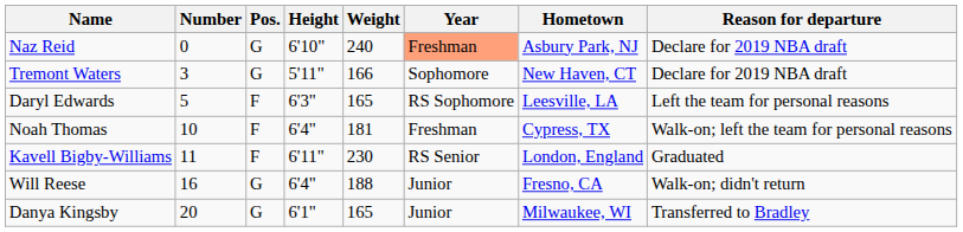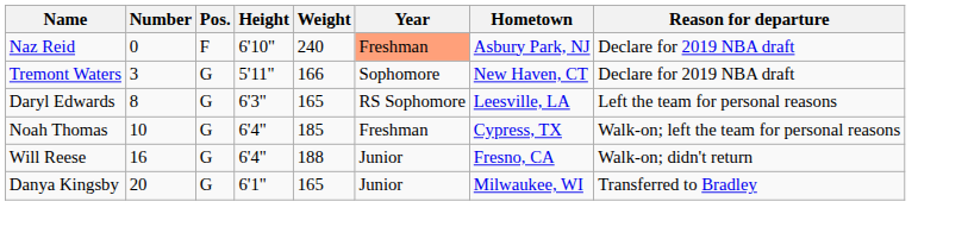Naz Reid | Pos.: G -> F
Daryl Edwards | Number: 5 -> 8
Daryl Edwards | Pos.: F -> G
Noah Thomas | Pos.: F -> G
Noah Thomas | Weight: 181 -> 185
- row: Kavell Bigby-Williams | 11 | F | 6'11" | 230 | RS Senior | London, England | Graduated
